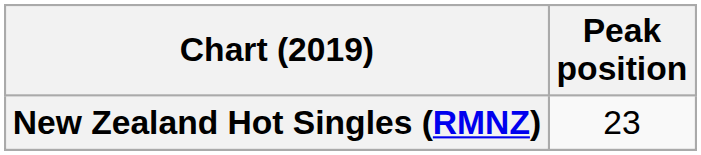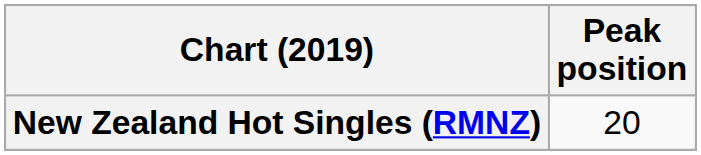New Zealand Hot Singles (RMNZ) | Peak position: 23 -> 20
